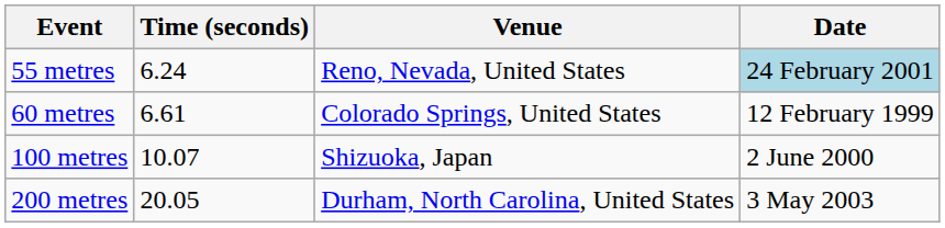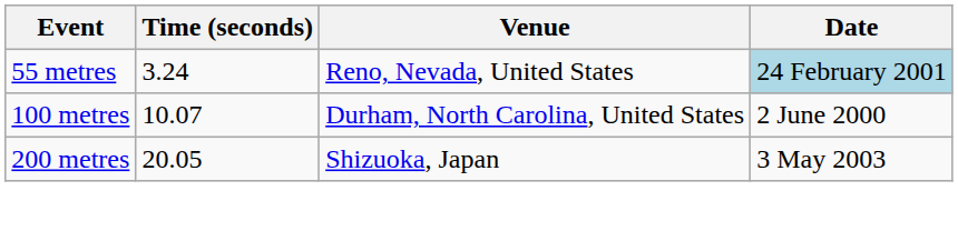55 metres | Time (seconds): 6.24 -> 3.24
- row: 60 metres | 6.61 | Colorado Springs, United States | 12 February 1999
100 metres | Venue: Shizuoka, Japan -> Durham, North Carolina, United States
200 metres | Venue: Durham, North Carolina, United States -> Shizuoka, Japan
